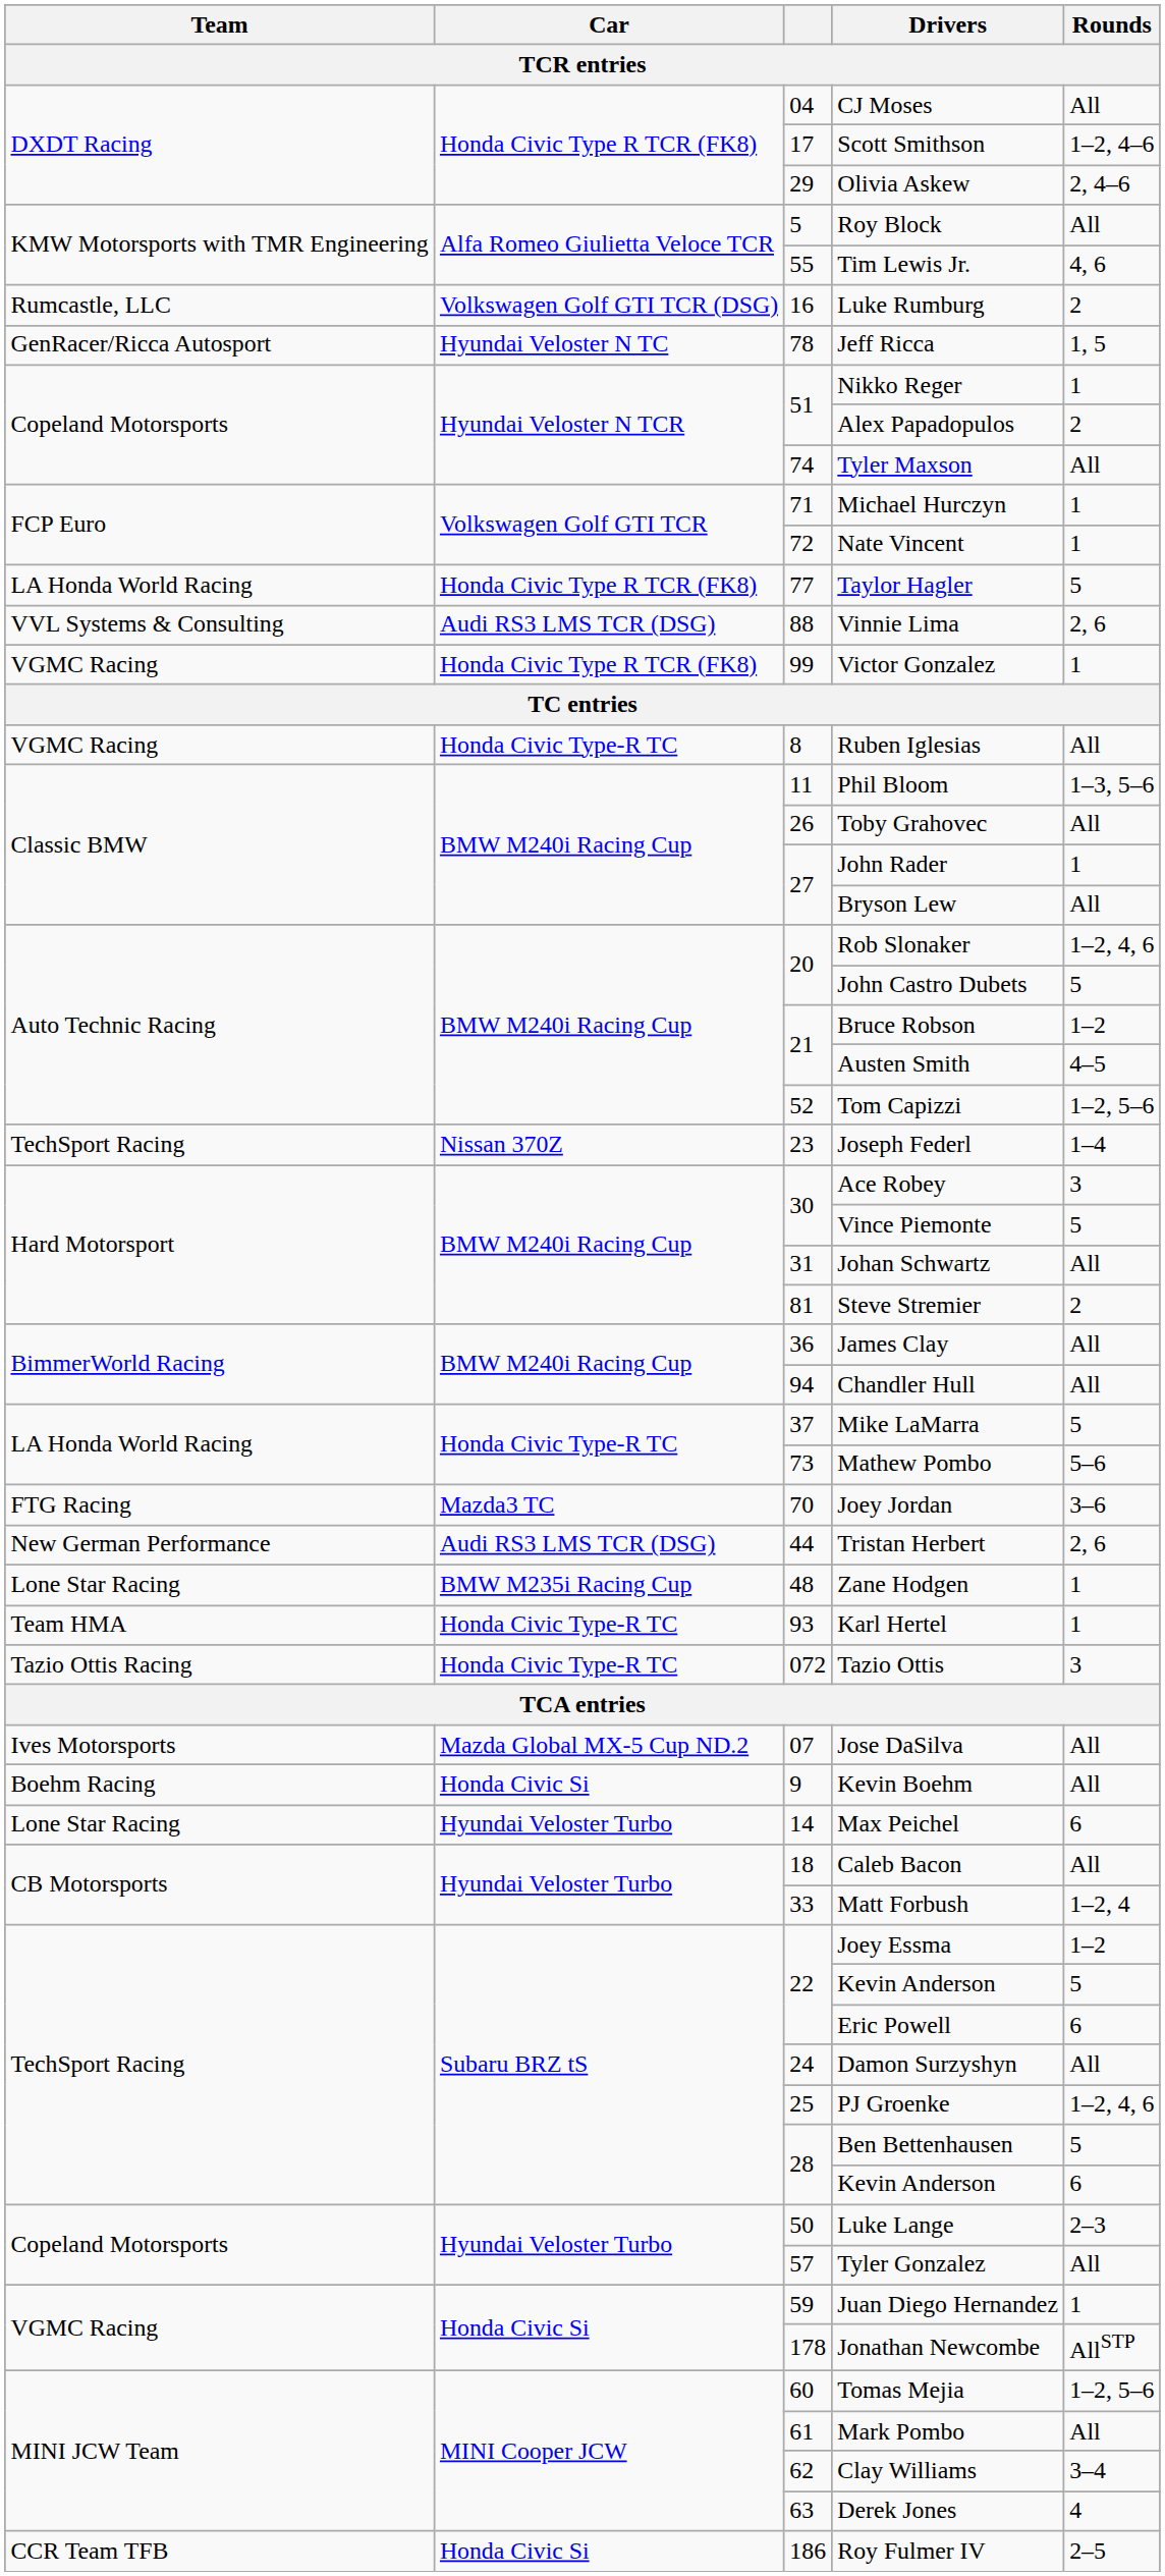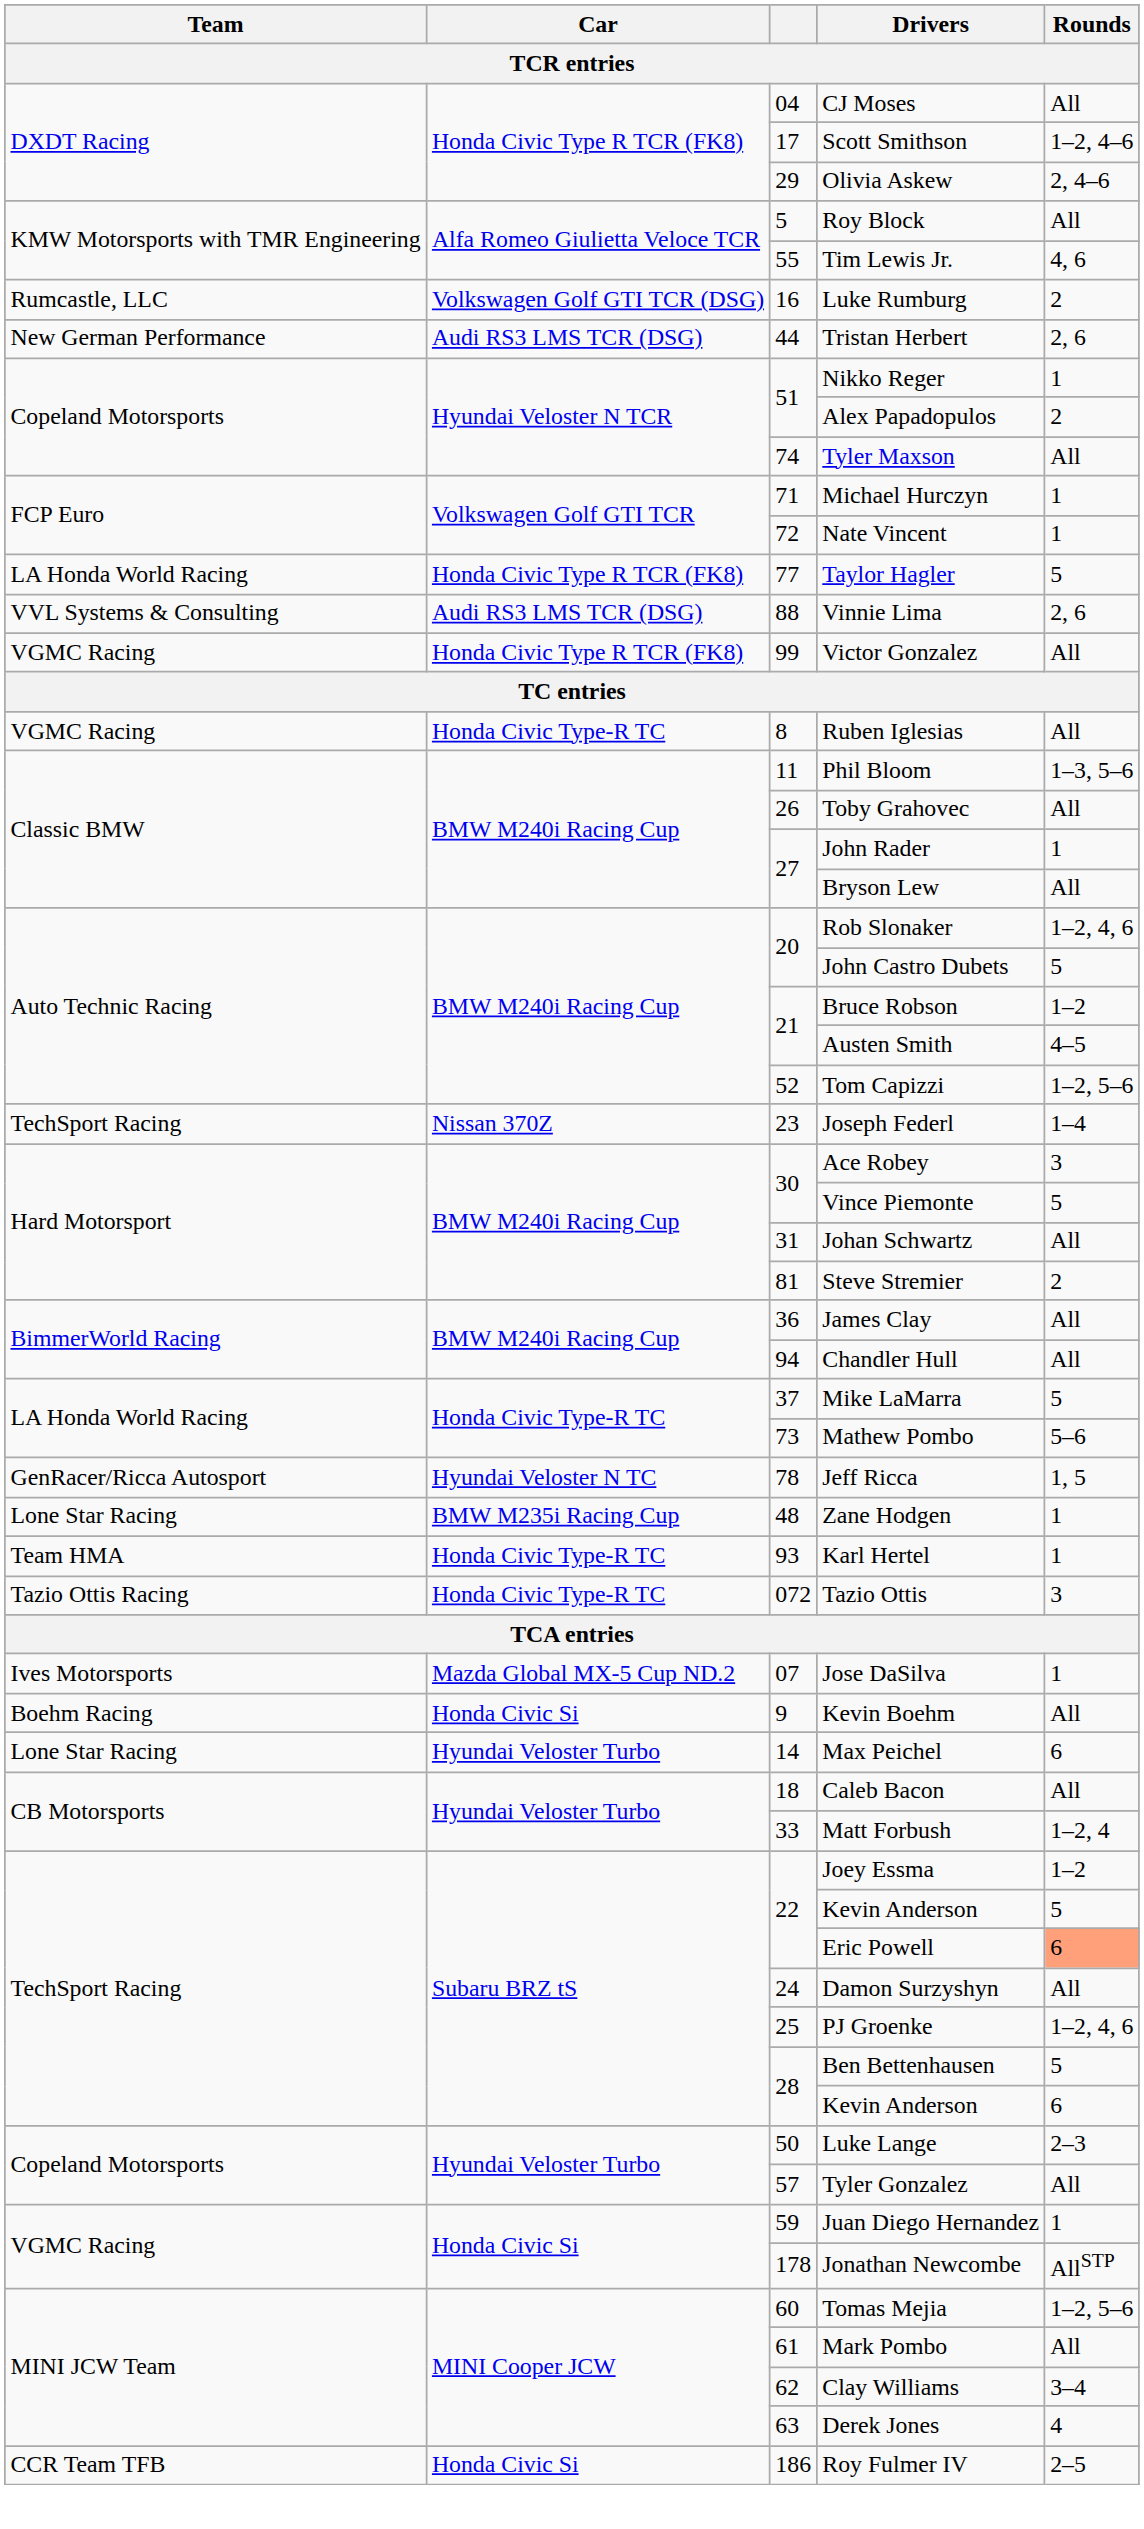rows swapped: Tristan Herbert <-> Jeff Ricca
Victor Gonzalez | Rounds: 1 -> All
- row: FTG Racing | Mazda3 TC | 70 | Joey Jordan | 3–6
Jose DaSilva | Rounds: All -> 1
Eric Powell | Rounds: no background -> lightsalmon background
